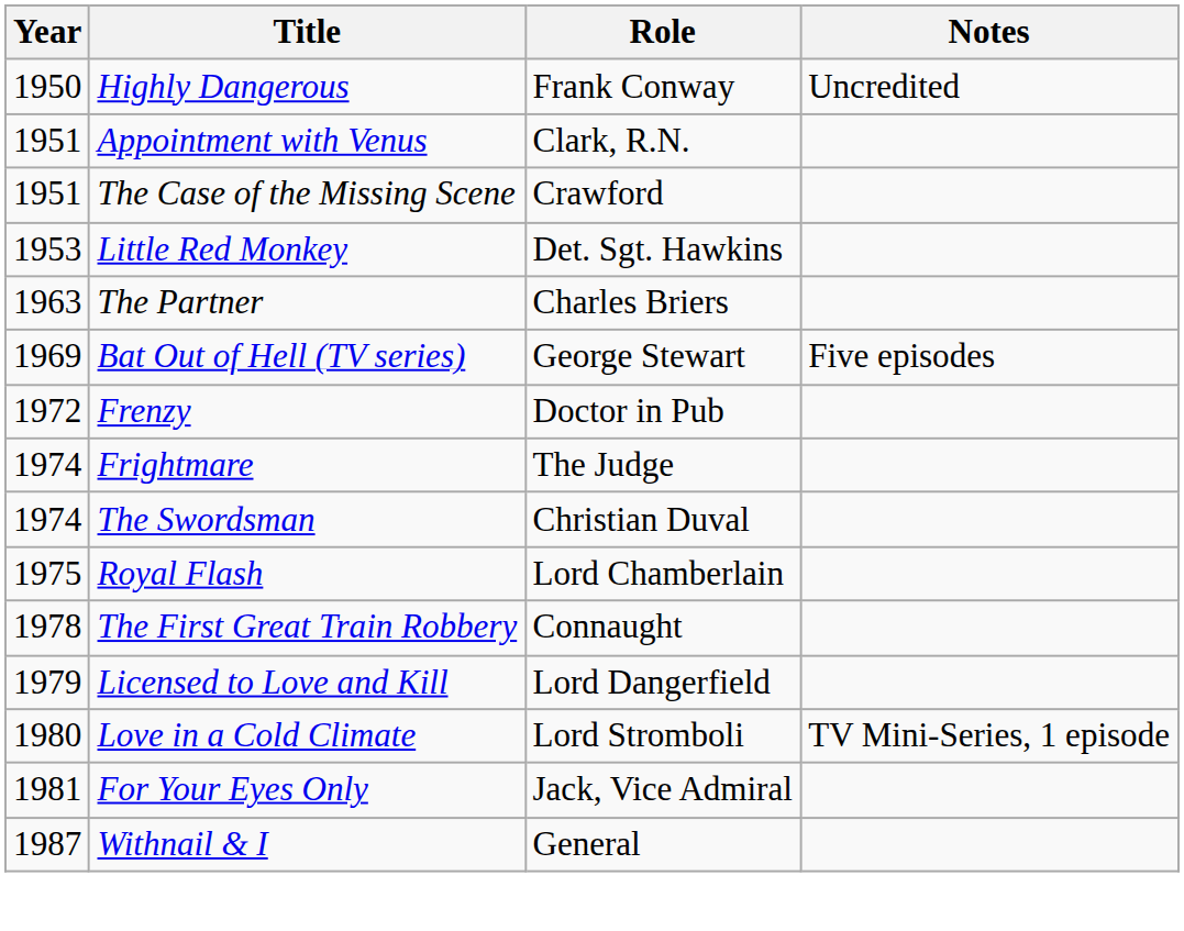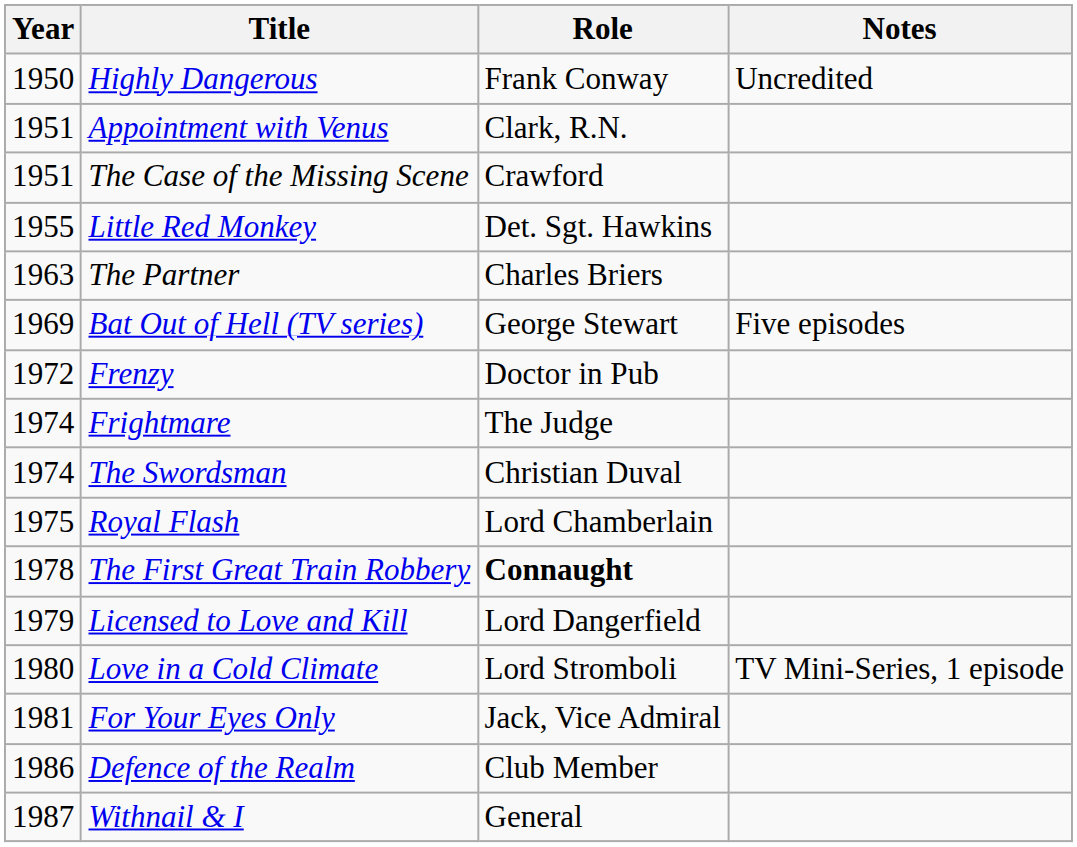Little Red Monkey | Year: 1953 -> 1955
The First Great Train Robbery | Role: normal -> bold
+ row: 1986 | Defence of the Realm | Club Member
